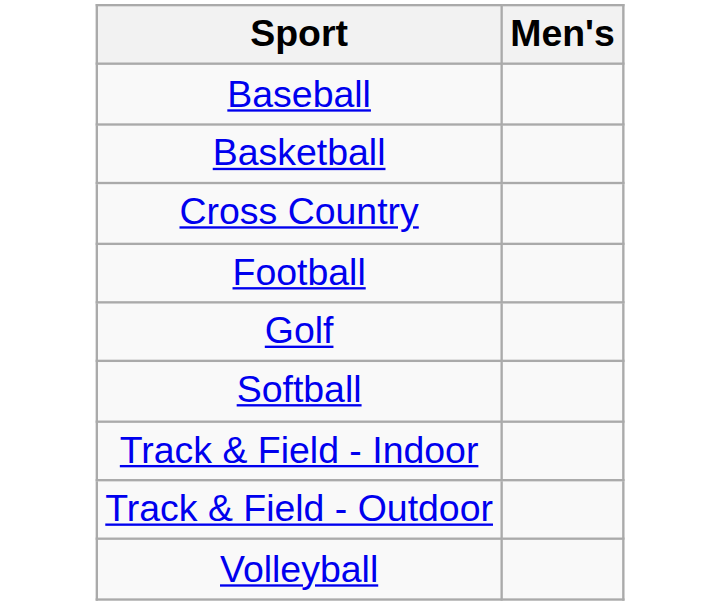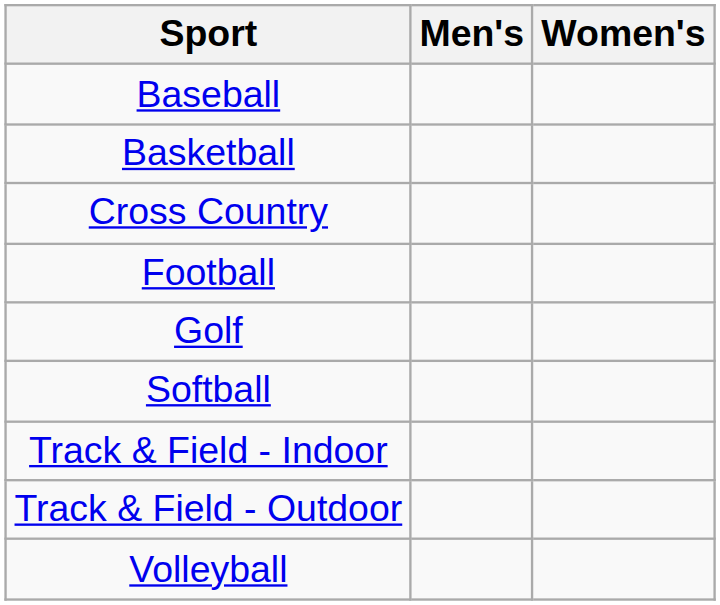+ column: Women's
